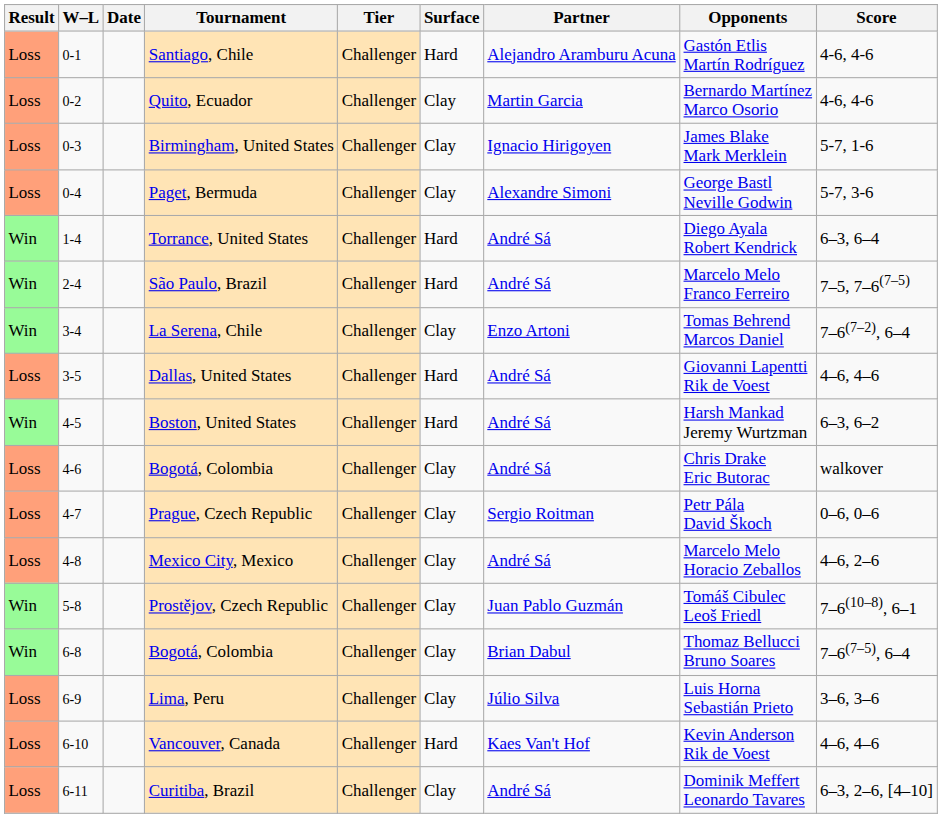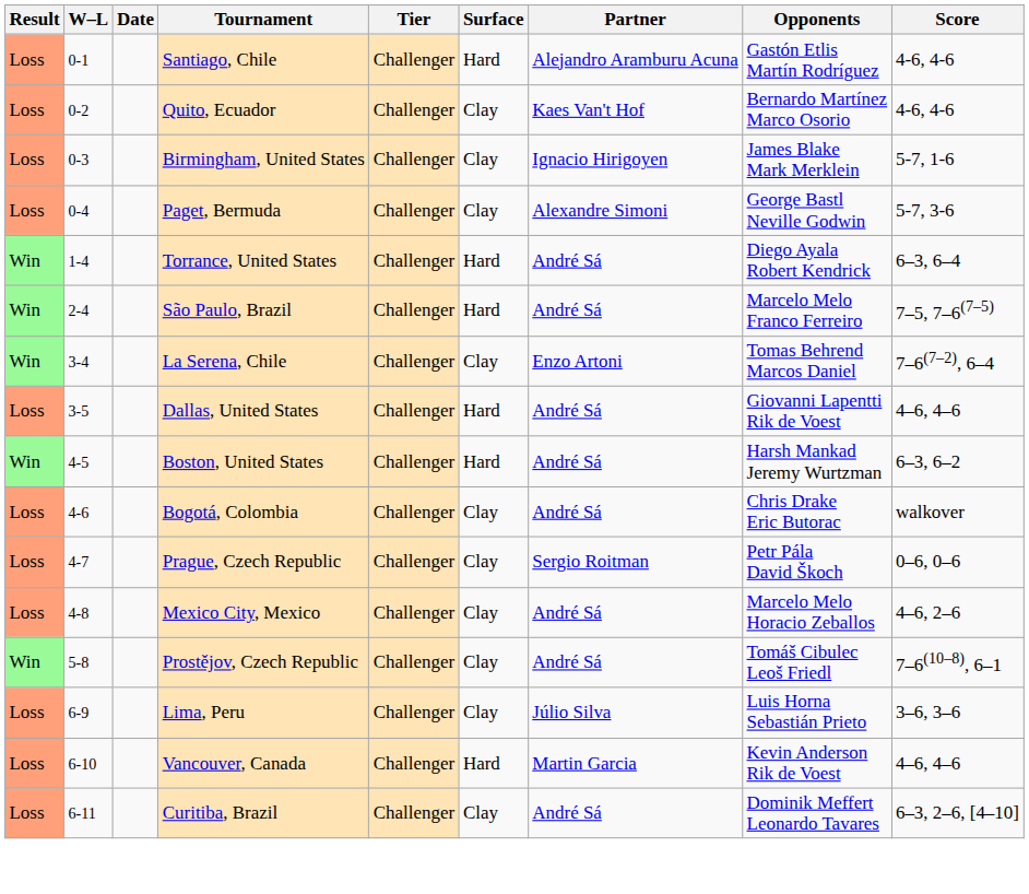Quito, Ecuador | Partner: Martin Garcia -> Kaes Van't Hof
Prostějov, Czech Republic | Partner: Juan Pablo Guzmán -> André Sá
- row: Win | 6-8 | Bogotá, Colombia | Challenger | Clay | Brian Dabul | Thomaz Bellucci Bruno Soares | 7–6(7–5), 6–4
Vancouver, Canada | Partner: Kaes Van't Hof -> Martin Garcia
